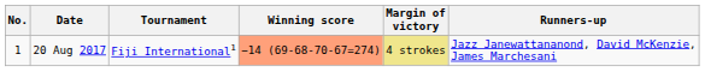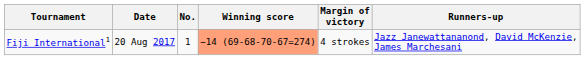columns swapped: No. <-> Tournament
20 Aug 2017 | Margin of victory: khaki background -> no background
